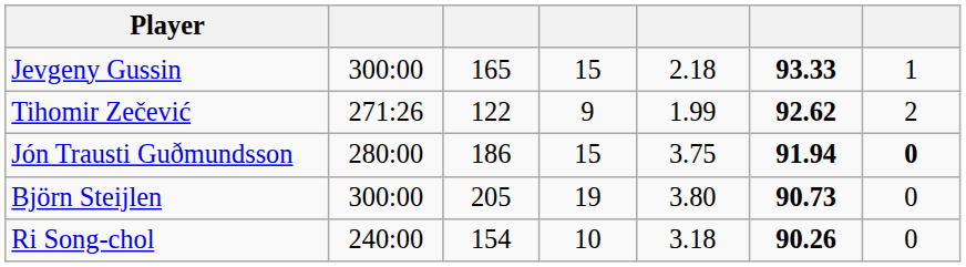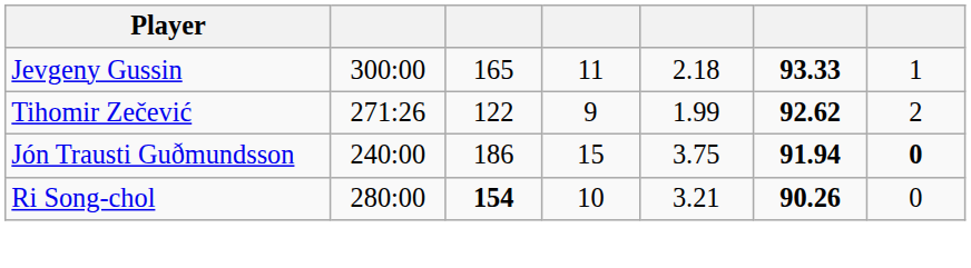Jevgeny Gussin | column 4: 15 -> 11
Jón Trausti Guðmundsson | column 2: 280:00 -> 240:00
- row: Björn Steijlen | 300:00 | 205 | 19 | 3.80 | 90.73 | 0
Ri Song-chol | column 2: 240:00 -> 280:00
Ri Song-chol | column 3: normal -> bold
Ri Song-chol | column 5: 3.18 -> 3.21
